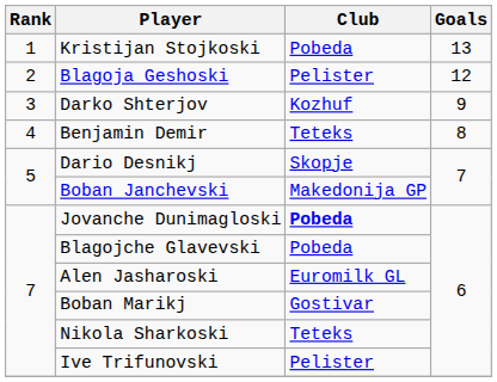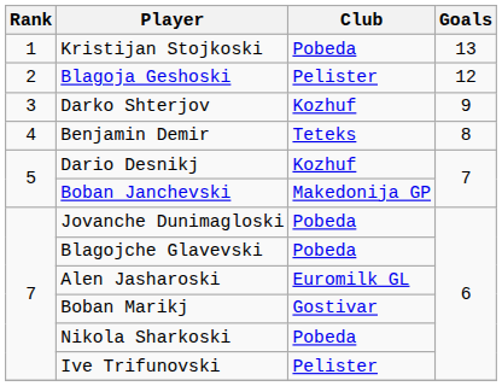Dario Desnikj | Club: Skopje -> Kozhuf
Jovanche Dunimagloski | Club: bold -> normal
Nikola Sharkoski | Club: Teteks -> Pobeda
